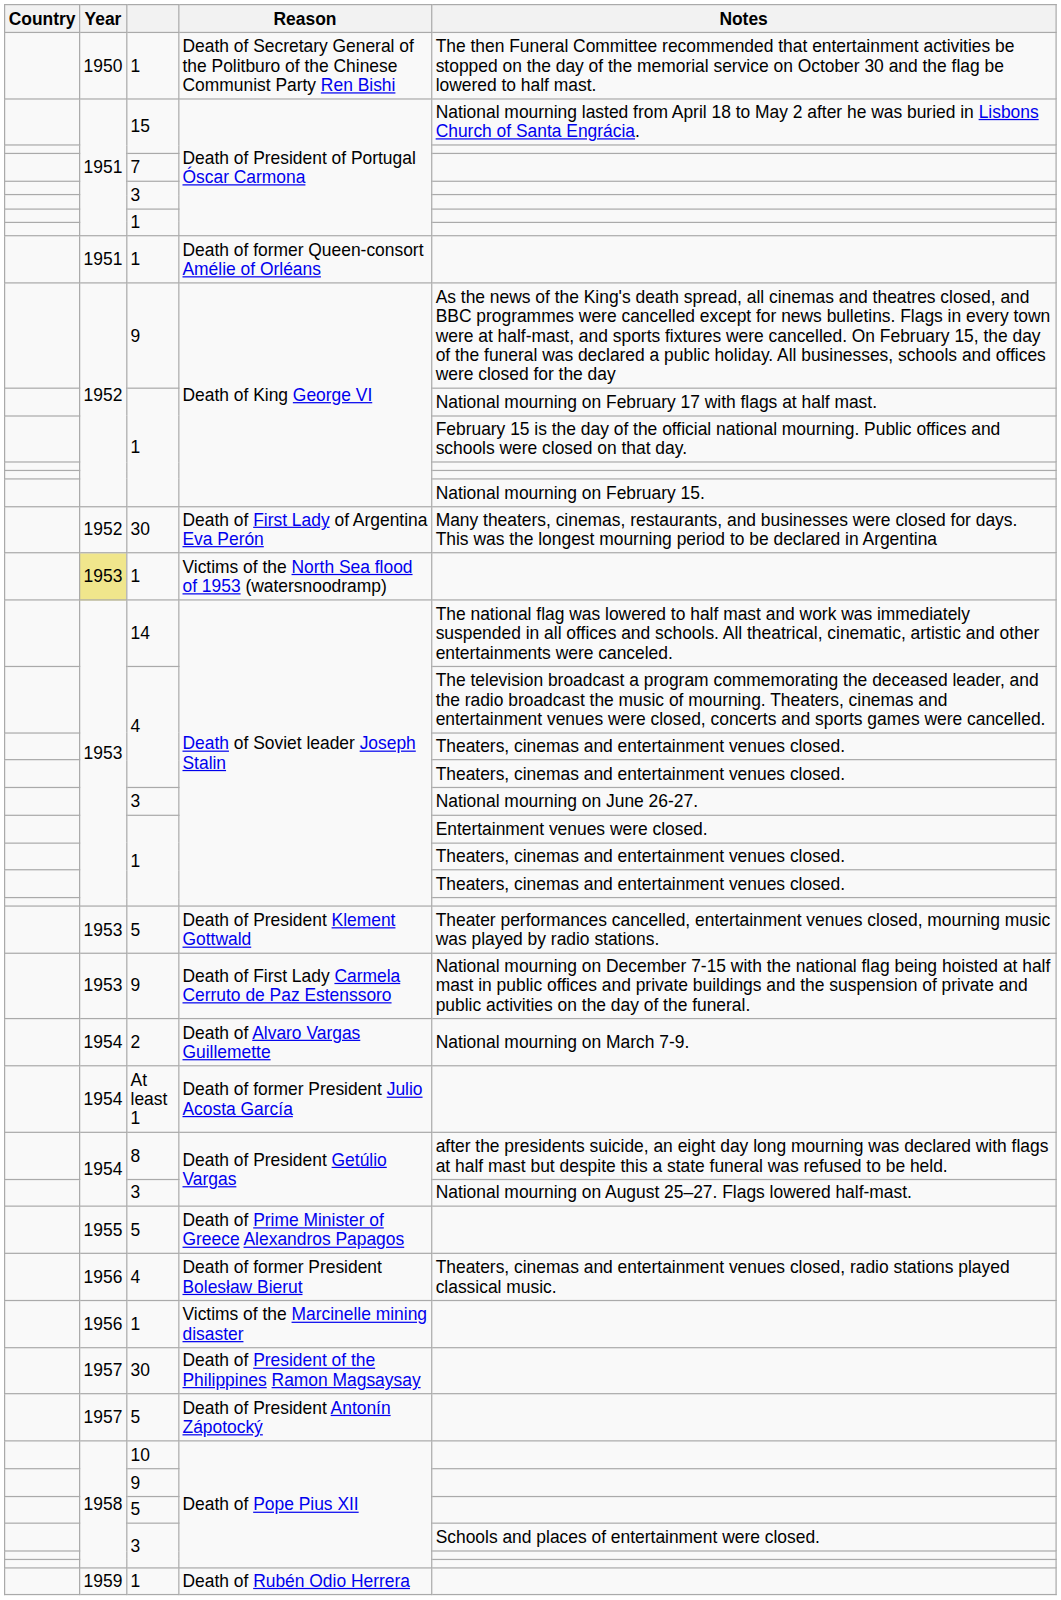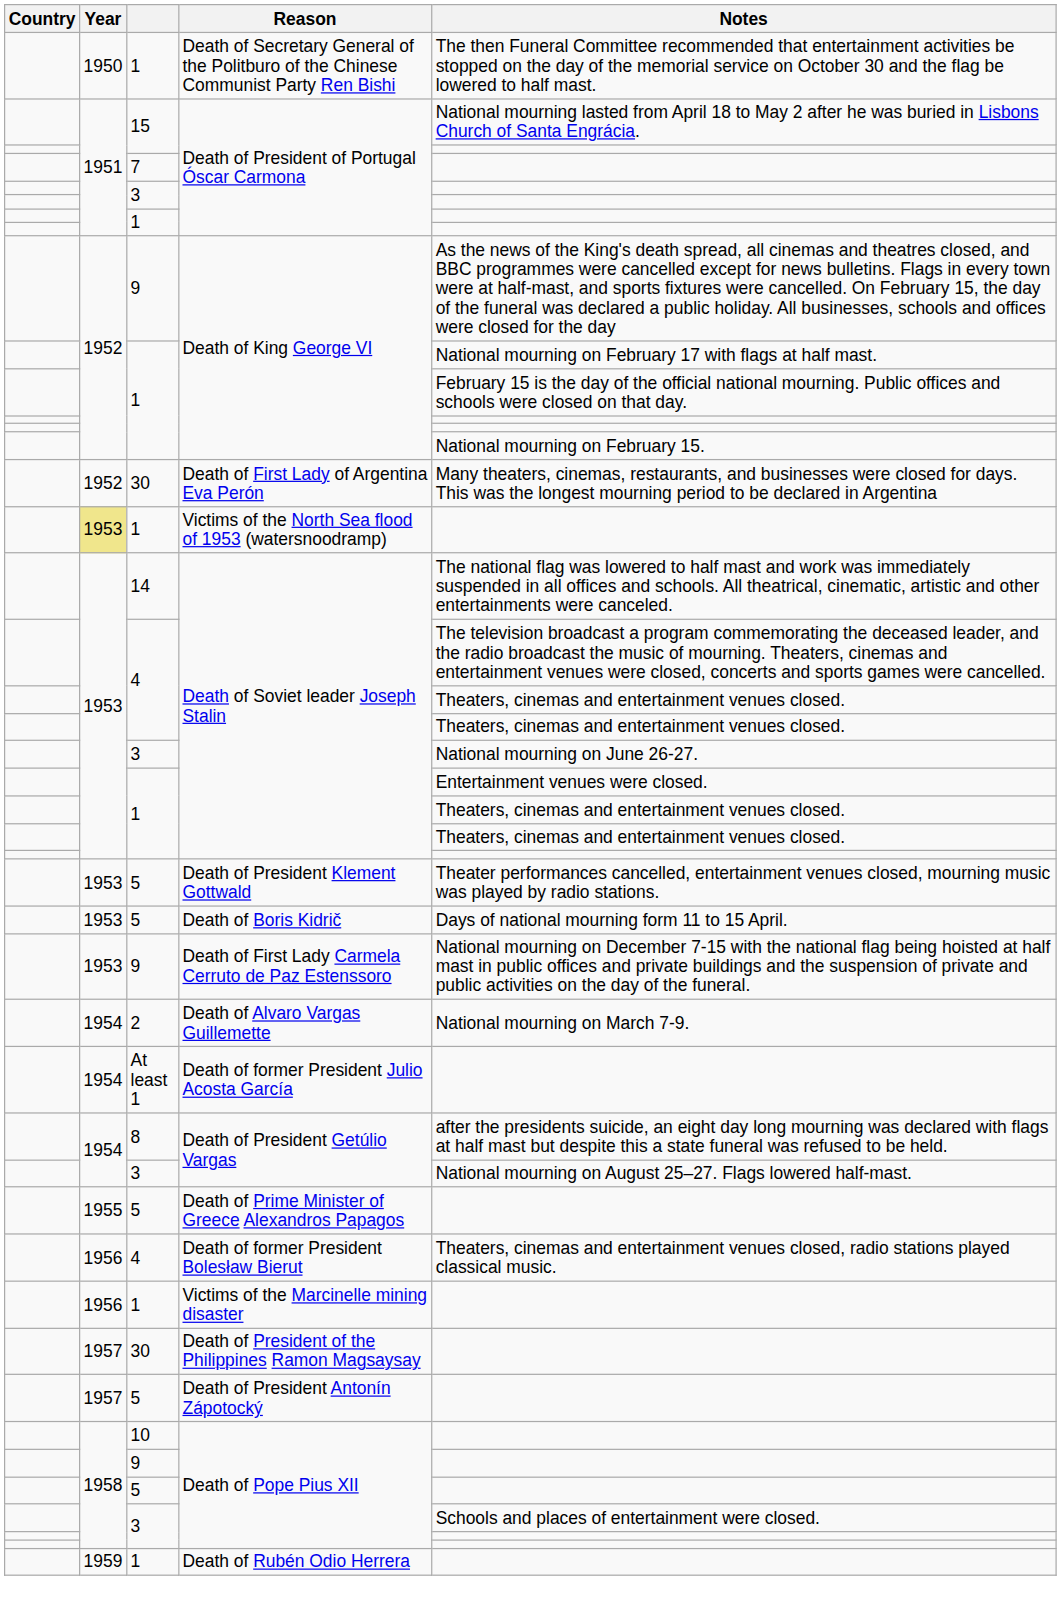- row: 1951 | 1 | Death of former Queen-consort Amélie of Orléans
+ row: 1953 | 5 | Death of Boris Kidrič | Days of national mourning form 11 to 15 April.
